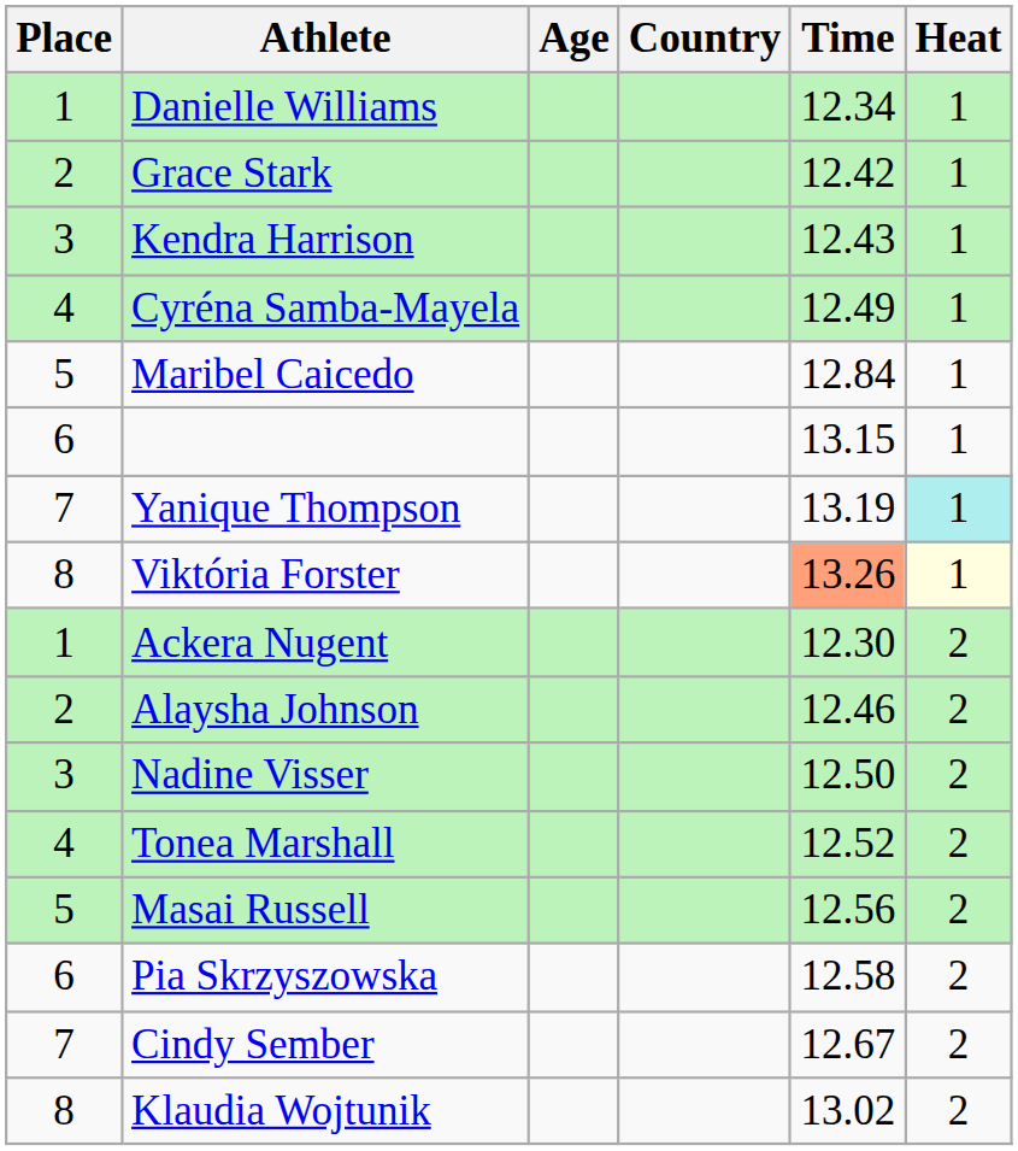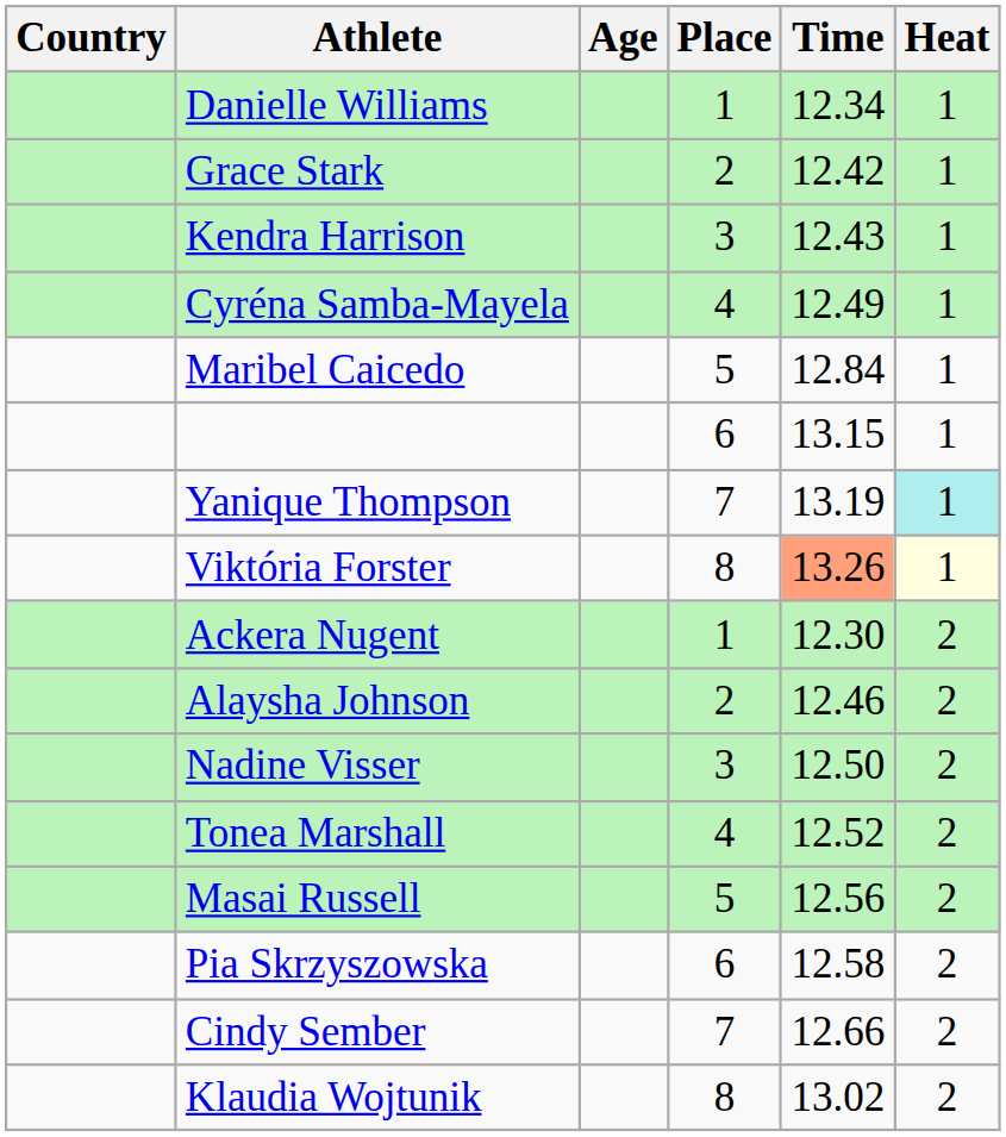columns swapped: Place <-> Country
Cindy Sember | Time: 12.67 -> 12.66
